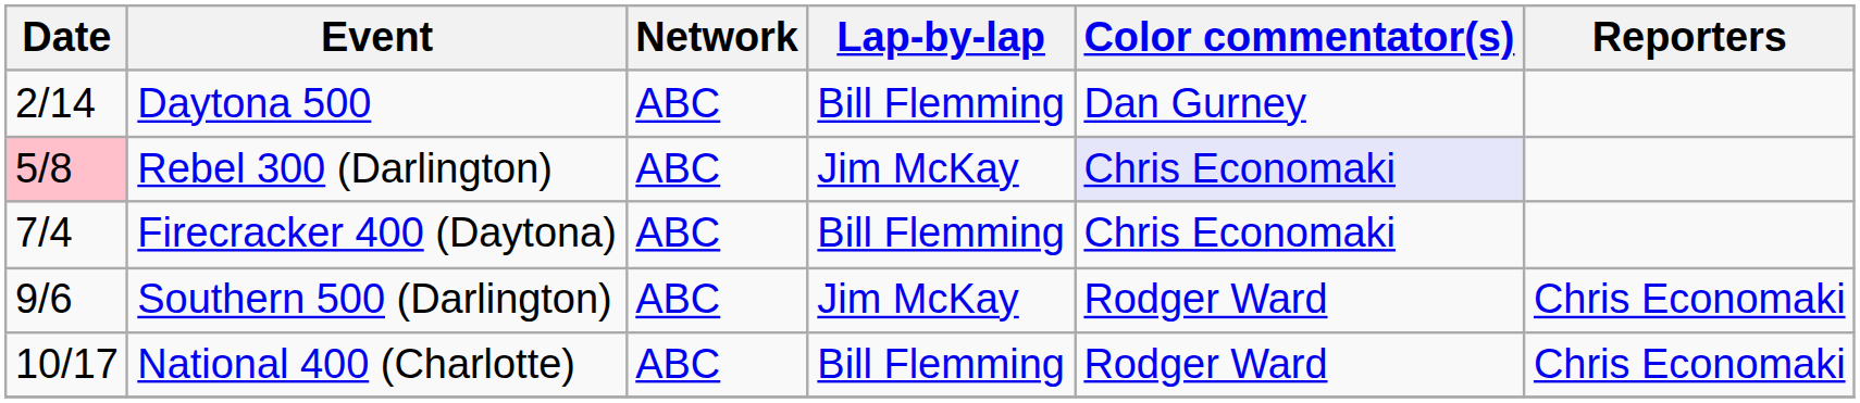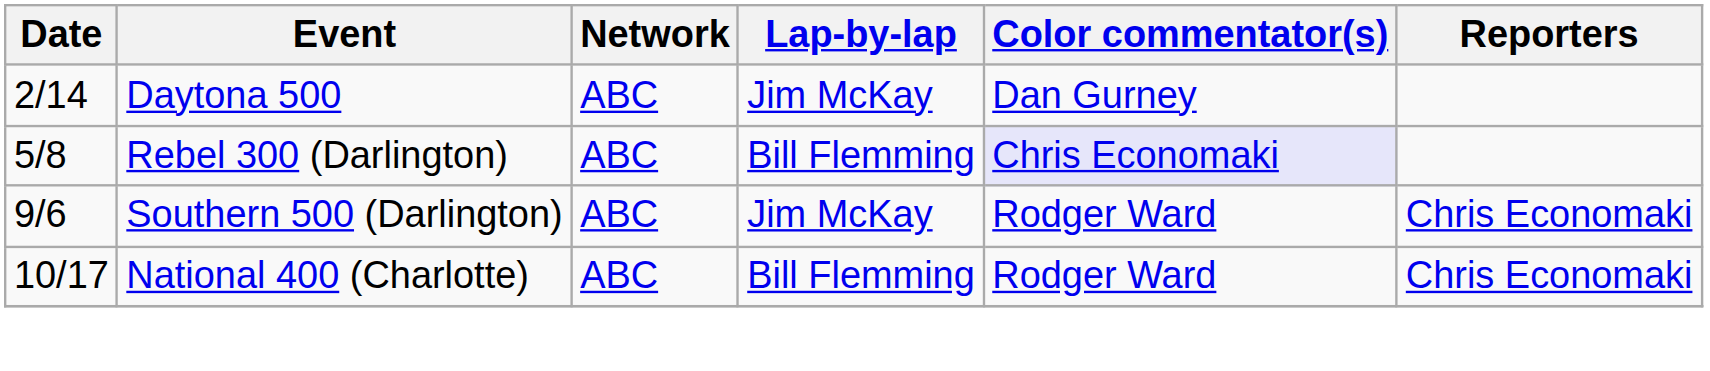Daytona 500 | Lap-by-lap: Bill Flemming -> Jim McKay
Rebel 300 (Darlington) | Date: pink background -> no background
Rebel 300 (Darlington) | Lap-by-lap: Jim McKay -> Bill Flemming
- row: 7/4 | Firecracker 400 (Daytona) | ABC | Bill Flemming | Chris Economaki
